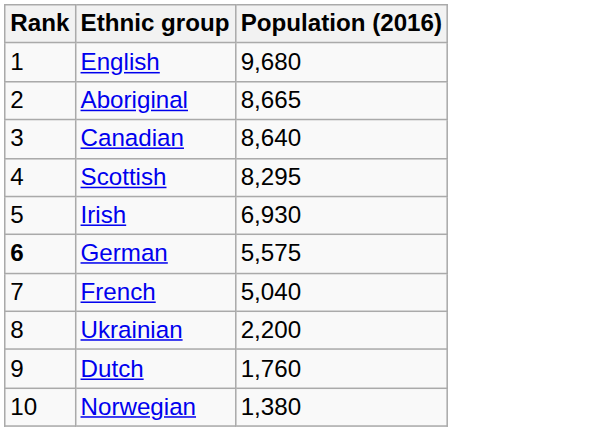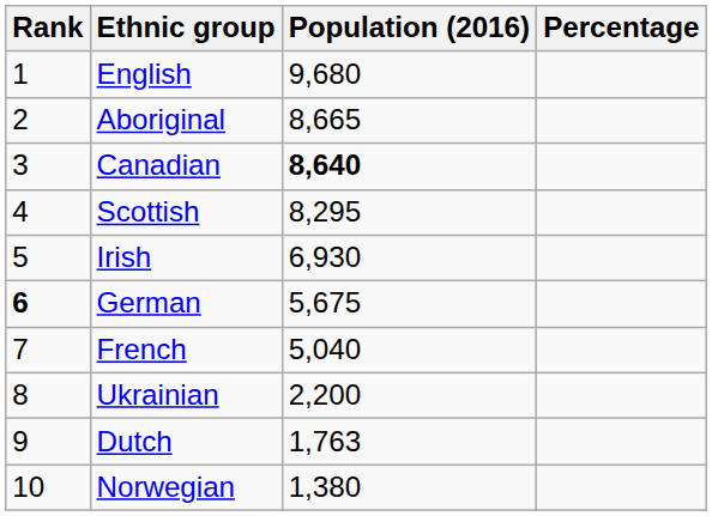+ column: Percentage
Canadian | Population (2016): normal -> bold
German | Population (2016): 5,575 -> 5,675
Dutch | Population (2016): 1,760 -> 1,763
